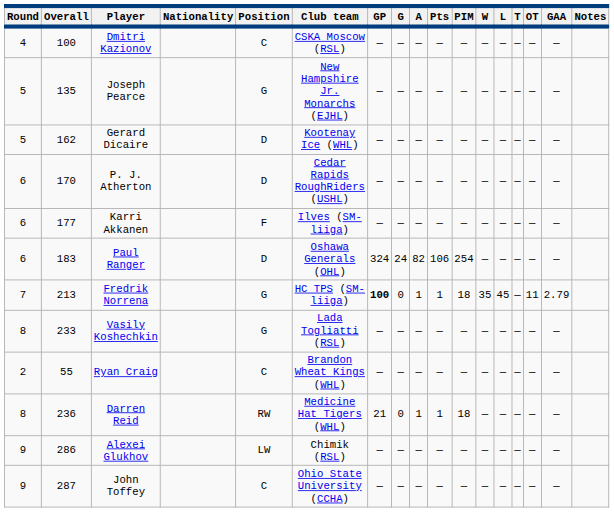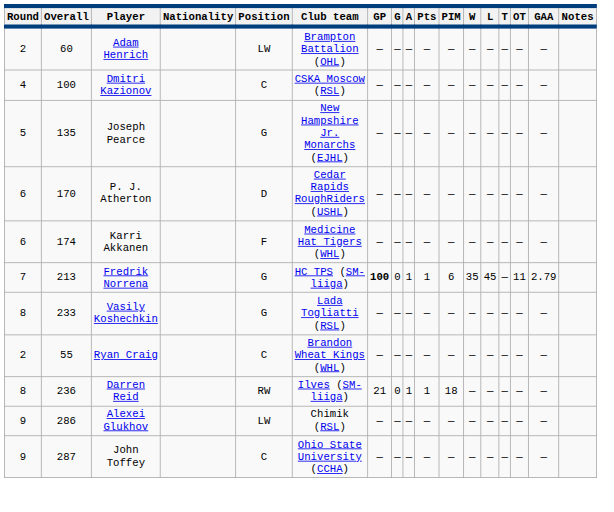+ row: 2 | 60 | Adam Henrich | LW | Brampton Battalion (OHL) | — | — | — | — | — | — | — | — | — | —
- row: 5 | 162 | Gerard Dicaire | D | Kootenay Ice (WHL) | — | — | — | — | — | — | — | — | — | —
Karri Akkanen | Overall: 177 -> 174
Karri Akkanen | Club team: Ilves (SM-liiga) -> Medicine Hat Tigers (WHL)
- row: 6 | 183 | Paul Ranger | D | Oshawa Generals (OHL) | 324 | 24 | 82 | 106 | 254 | — | — | — | — | —
Fredrik Norrena | PIM: 18 -> 6
Darren Reid | Club team: Medicine Hat Tigers (WHL) -> Ilves (SM-liiga)
